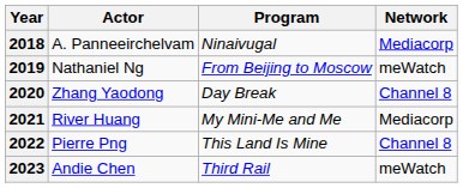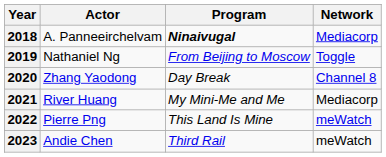2018 | Program: normal -> bold
2019 | Network: meWatch -> Toggle
2022 | Network: Channel 8 -> meWatch
